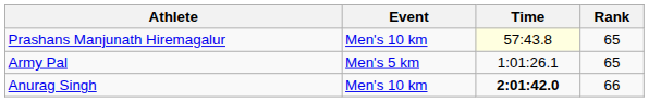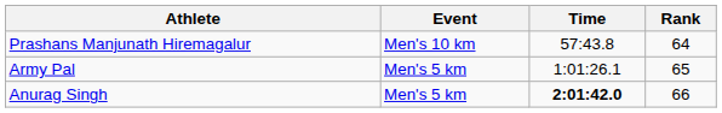Prashans Manjunath Hiremagalur | Time: lightyellow background -> no background
Prashans Manjunath Hiremagalur | Rank: 65 -> 64
Anurag Singh | Event: Men's 10 km -> Men's 5 km
